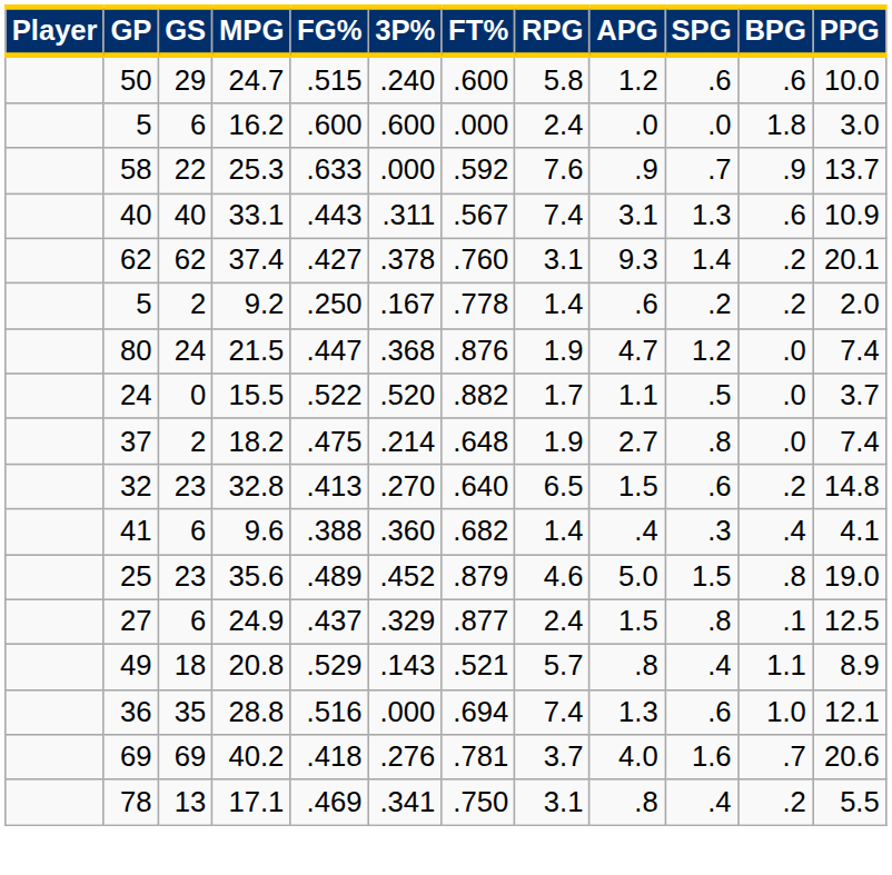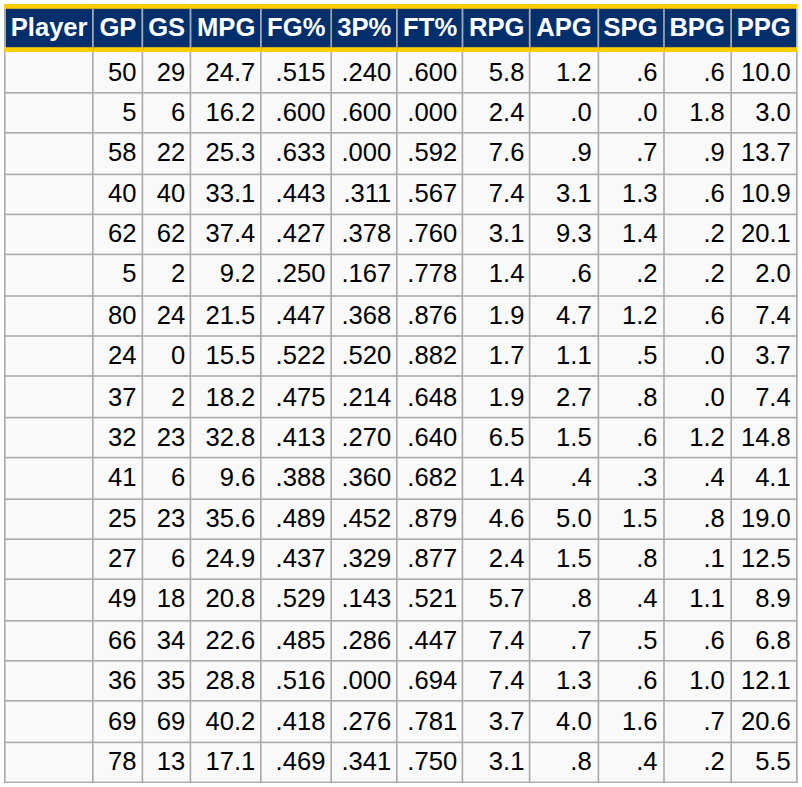21.5 | BPG: .0 -> .6
32.8 | BPG: .2 -> 1.2
+ row: 66 | 34 | 22.6 | .485 | .286 | .447 | 7.4 | .7 | .5 | .6 | 6.8
